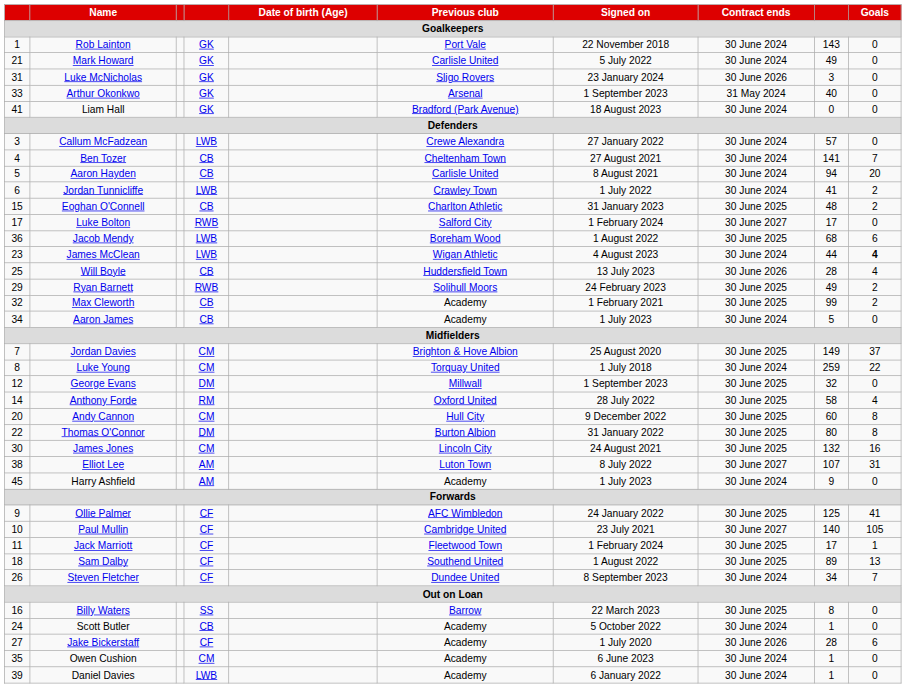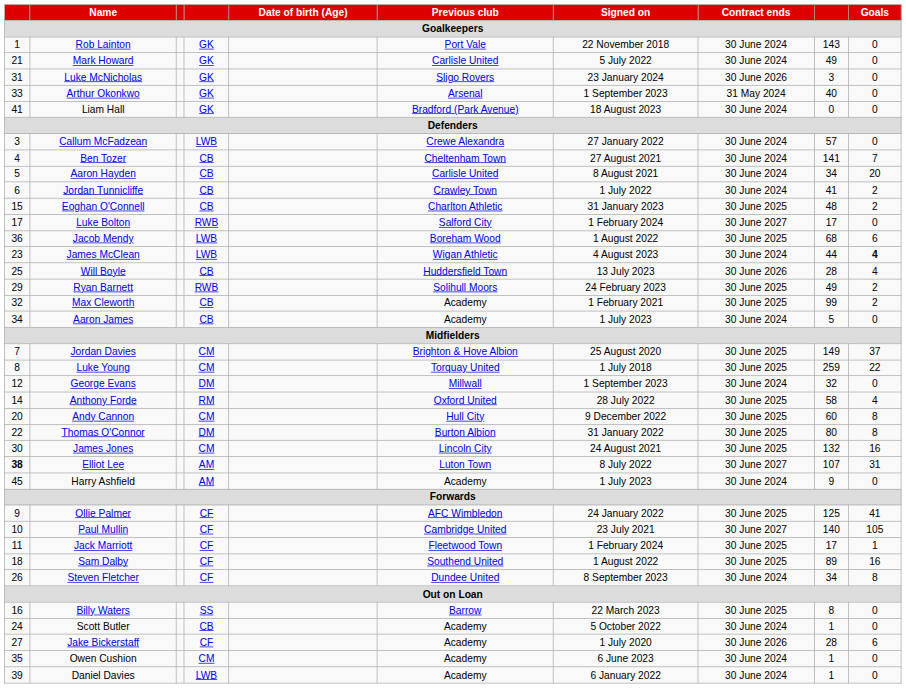Aaron Hayden | column 9: 94 -> 34
Jordan Tunnicliffe | column 4: LWB -> CB
Luke Young | Contract ends: 30 June 2024 -> 30 June 2025
George Evans | Contract ends: 30 June 2025 -> 30 June 2024
Elliot Lee | column 1: normal -> bold
Sam Dalby | Goals: 13 -> 16
Steven Fletcher | Goals: 7 -> 8
